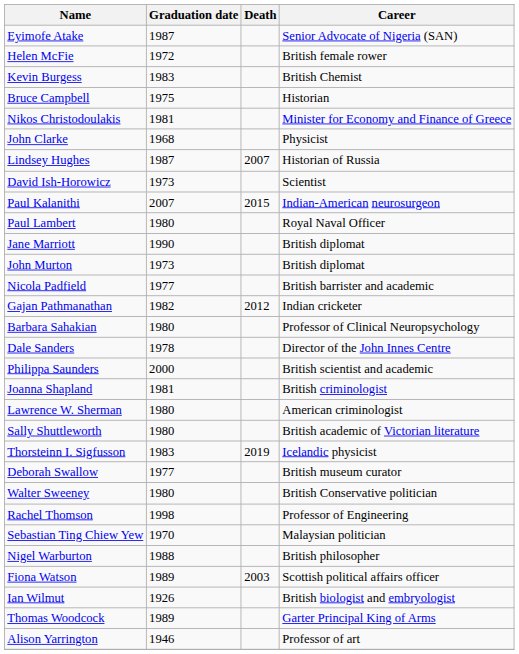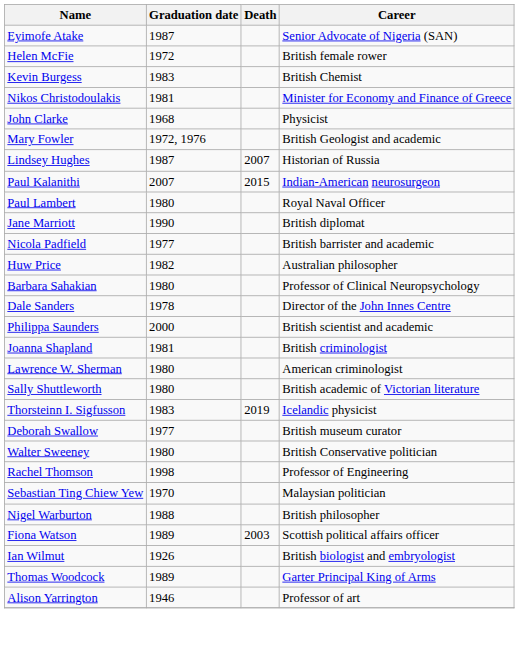- row: Bruce Campbell | 1975 | Historian
+ row: Mary Fowler | 1972, 1976 | British Geologist and academic
- row: David Ish-Horowicz | 1973 | Scientist
- row: John Murton | 1973 | British diplomat
- row: Gajan Pathmanathan | 1982 | 2012 | Indian cricketer
+ row: Huw Price | 1982 | Australian philosopher
